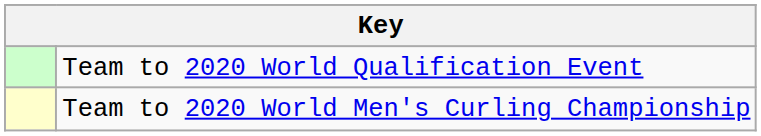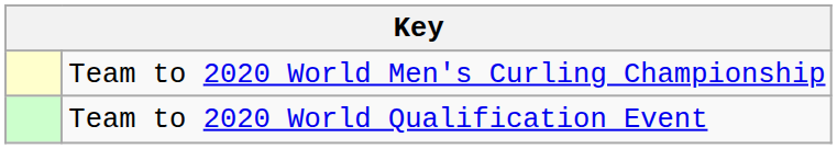rows swapped: Team to 2020 World Men's Curling Championship <-> Team to 2020 World Qualification Event
